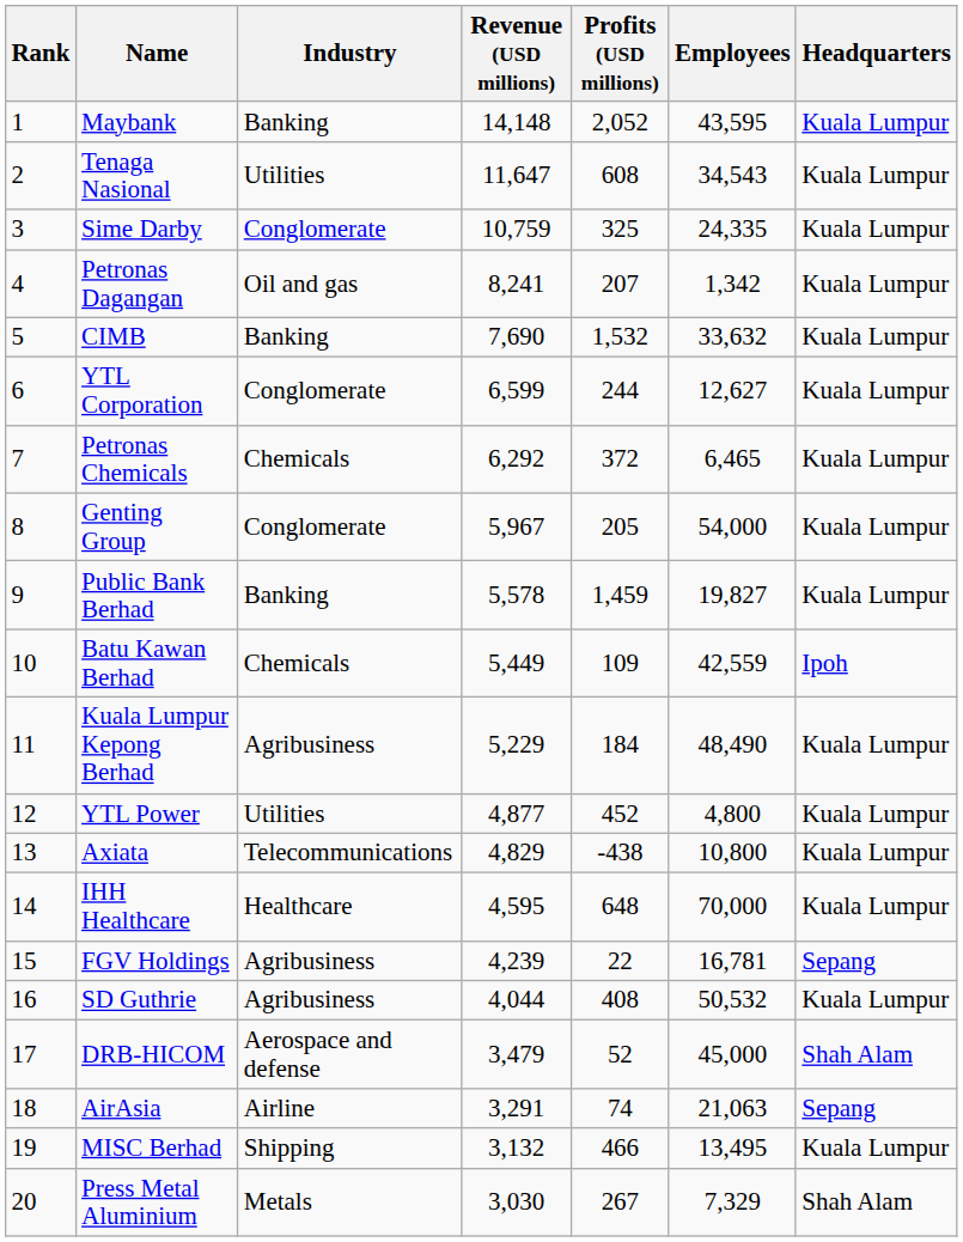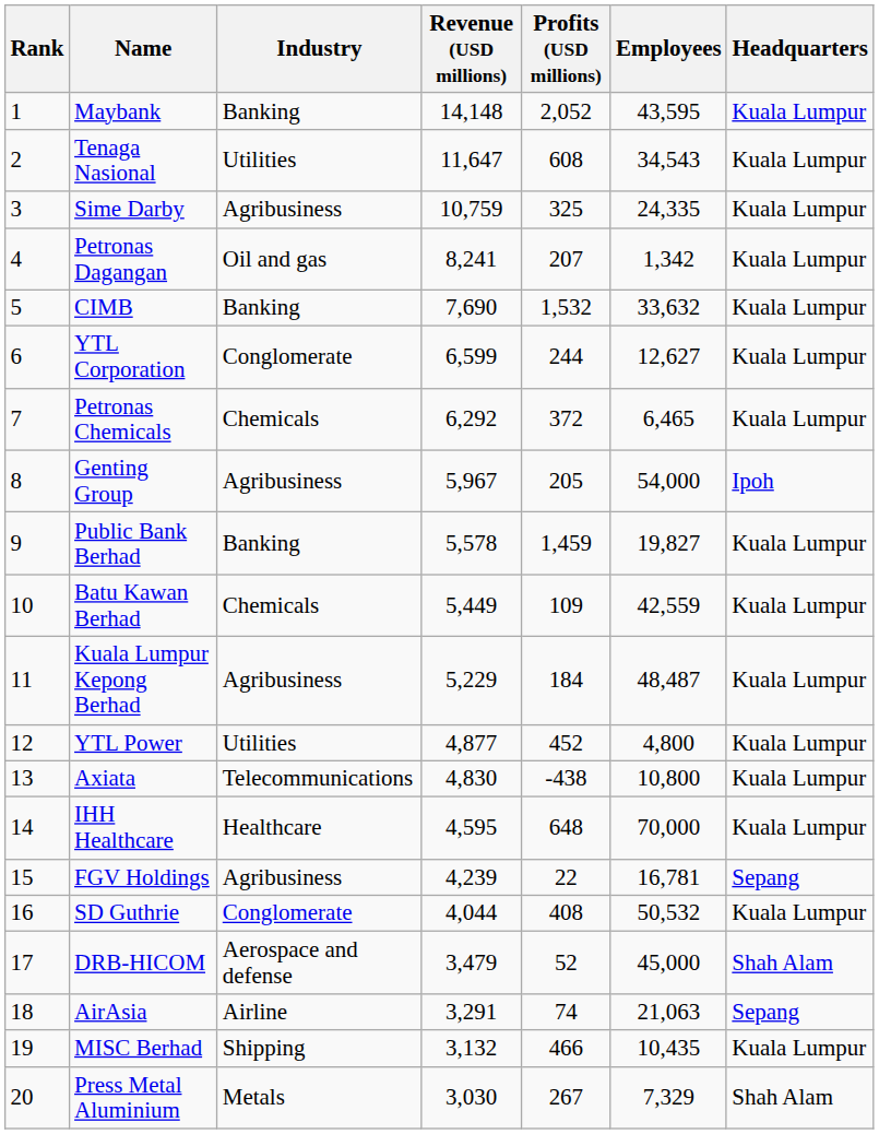Sime Darby | Industry: Conglomerate -> Agribusiness
Genting Group | Industry: Conglomerate -> Agribusiness
Genting Group | Headquarters: Kuala Lumpur -> Ipoh
Batu Kawan Berhad | Headquarters: Ipoh -> Kuala Lumpur
Kuala Lumpur Kepong Berhad | Employees: 48,490 -> 48,487
Axiata | Revenue (USD millions): 4,829 -> 4,830
SD Guthrie | Industry: Agribusiness -> Conglomerate
MISC Berhad | Employees: 13,495 -> 10,435
